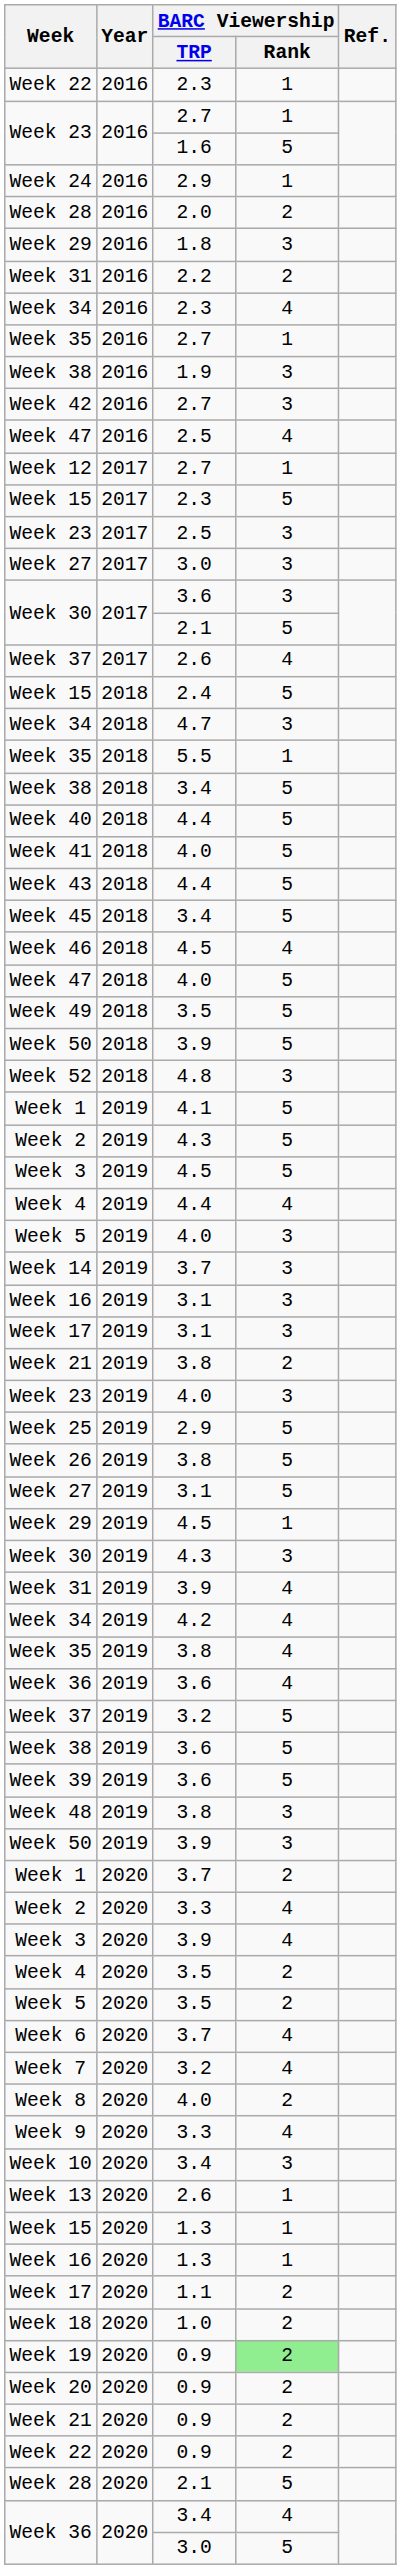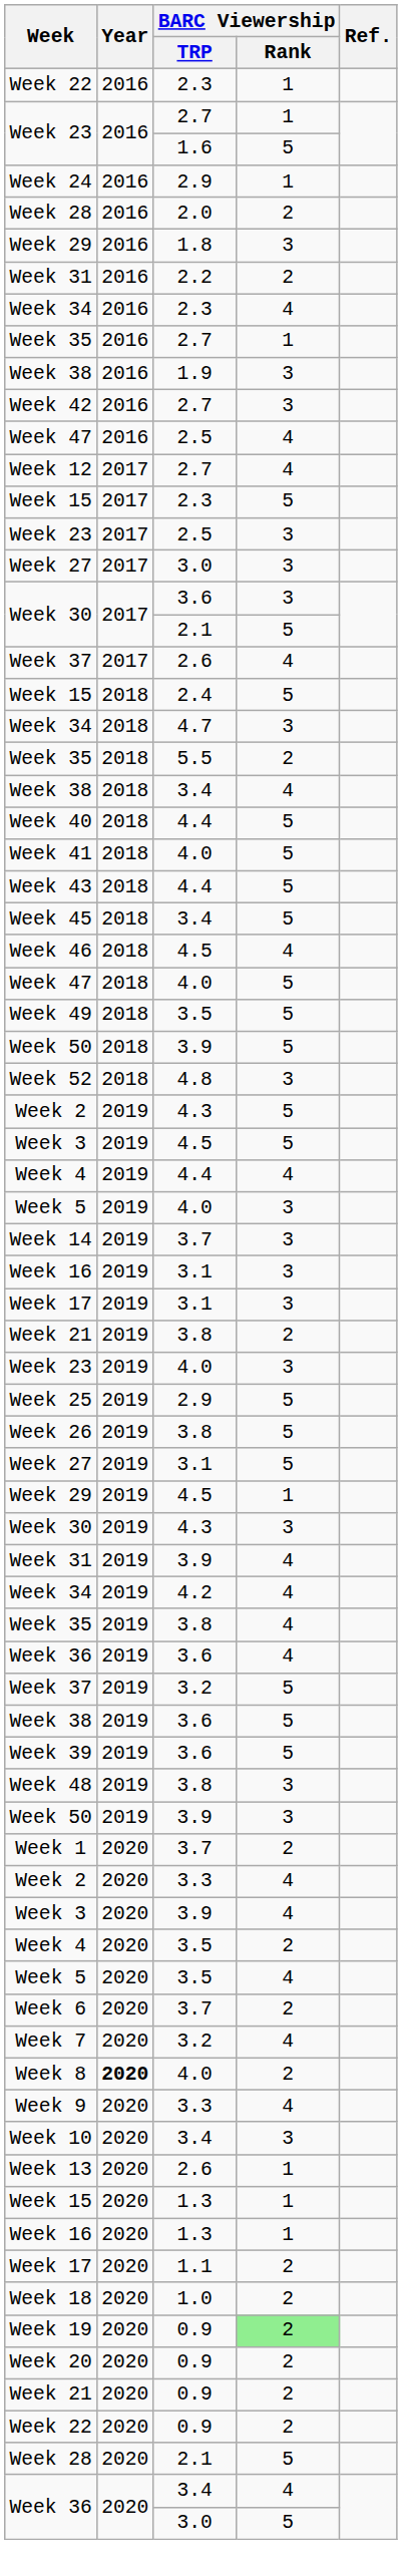Week 12 | BARC Viewership / Rank: 1 -> 4
Week 35 / 5.5 | BARC Viewership / Rank: 1 -> 2
Week 38 / 3.4 | BARC Viewership / Rank: 5 -> 4
- row: Week 1 | 2019 | 4.1 | 5
Week 5 / 3.5 | BARC Viewership / Rank: 2 -> 4
Week 6 | BARC Viewership / Rank: 4 -> 2
Week 8 | Year: normal -> bold
